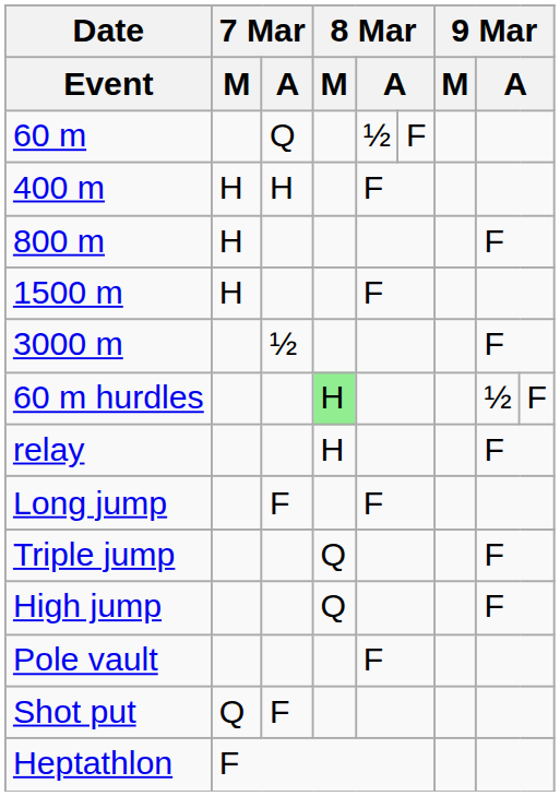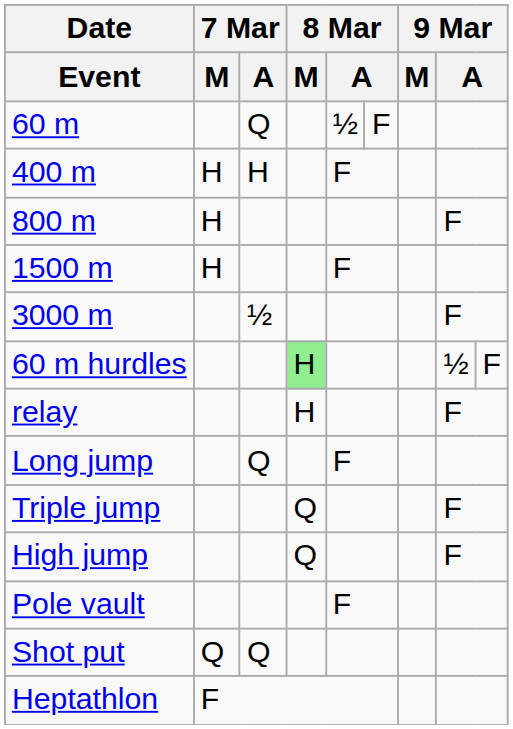Long jump | 7 Mar / A: F -> Q
Shot put | 7 Mar / A: F -> Q
